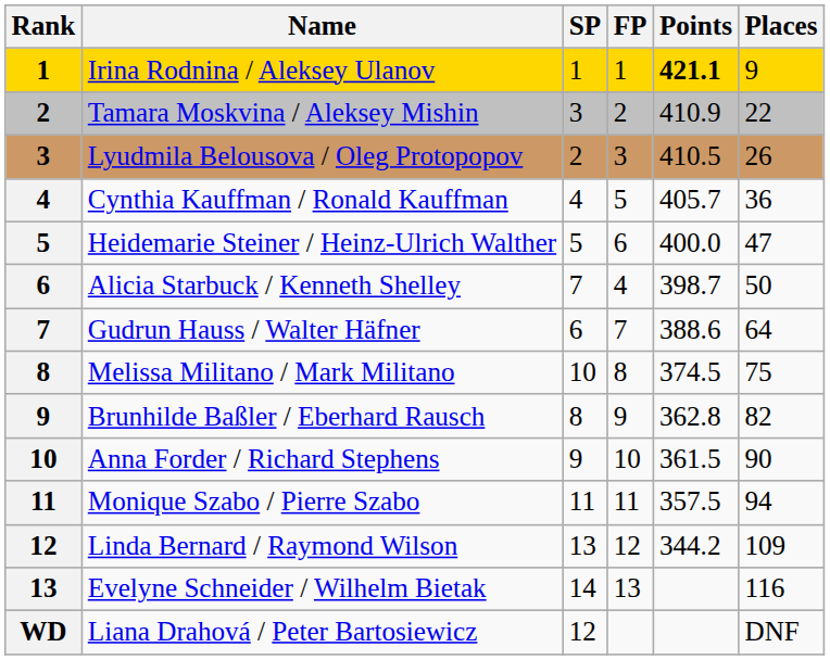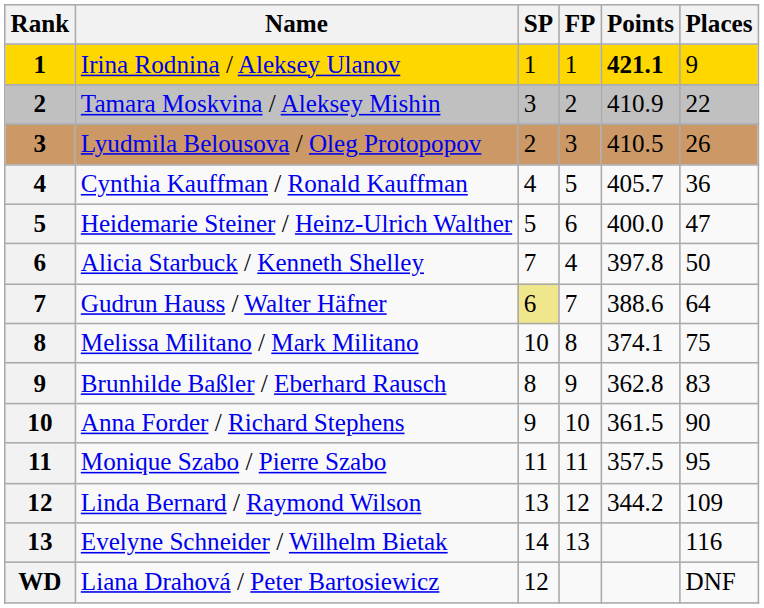Alicia Starbuck / Kenneth Shelley | Points: 398.7 -> 397.8
Gudrun Hauss / Walter Häfner | SP: no background -> khaki background
Melissa Militano / Mark Militano | Points: 374.5 -> 374.1
Brunhilde Baßler / Eberhard Rausch | Places: 82 -> 83
Monique Szabo / Pierre Szabo | Places: 94 -> 95
